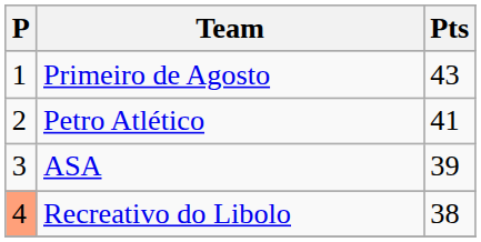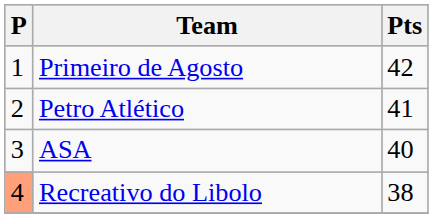Primeiro de Agosto | Pts: 43 -> 42
ASA | Pts: 39 -> 40
